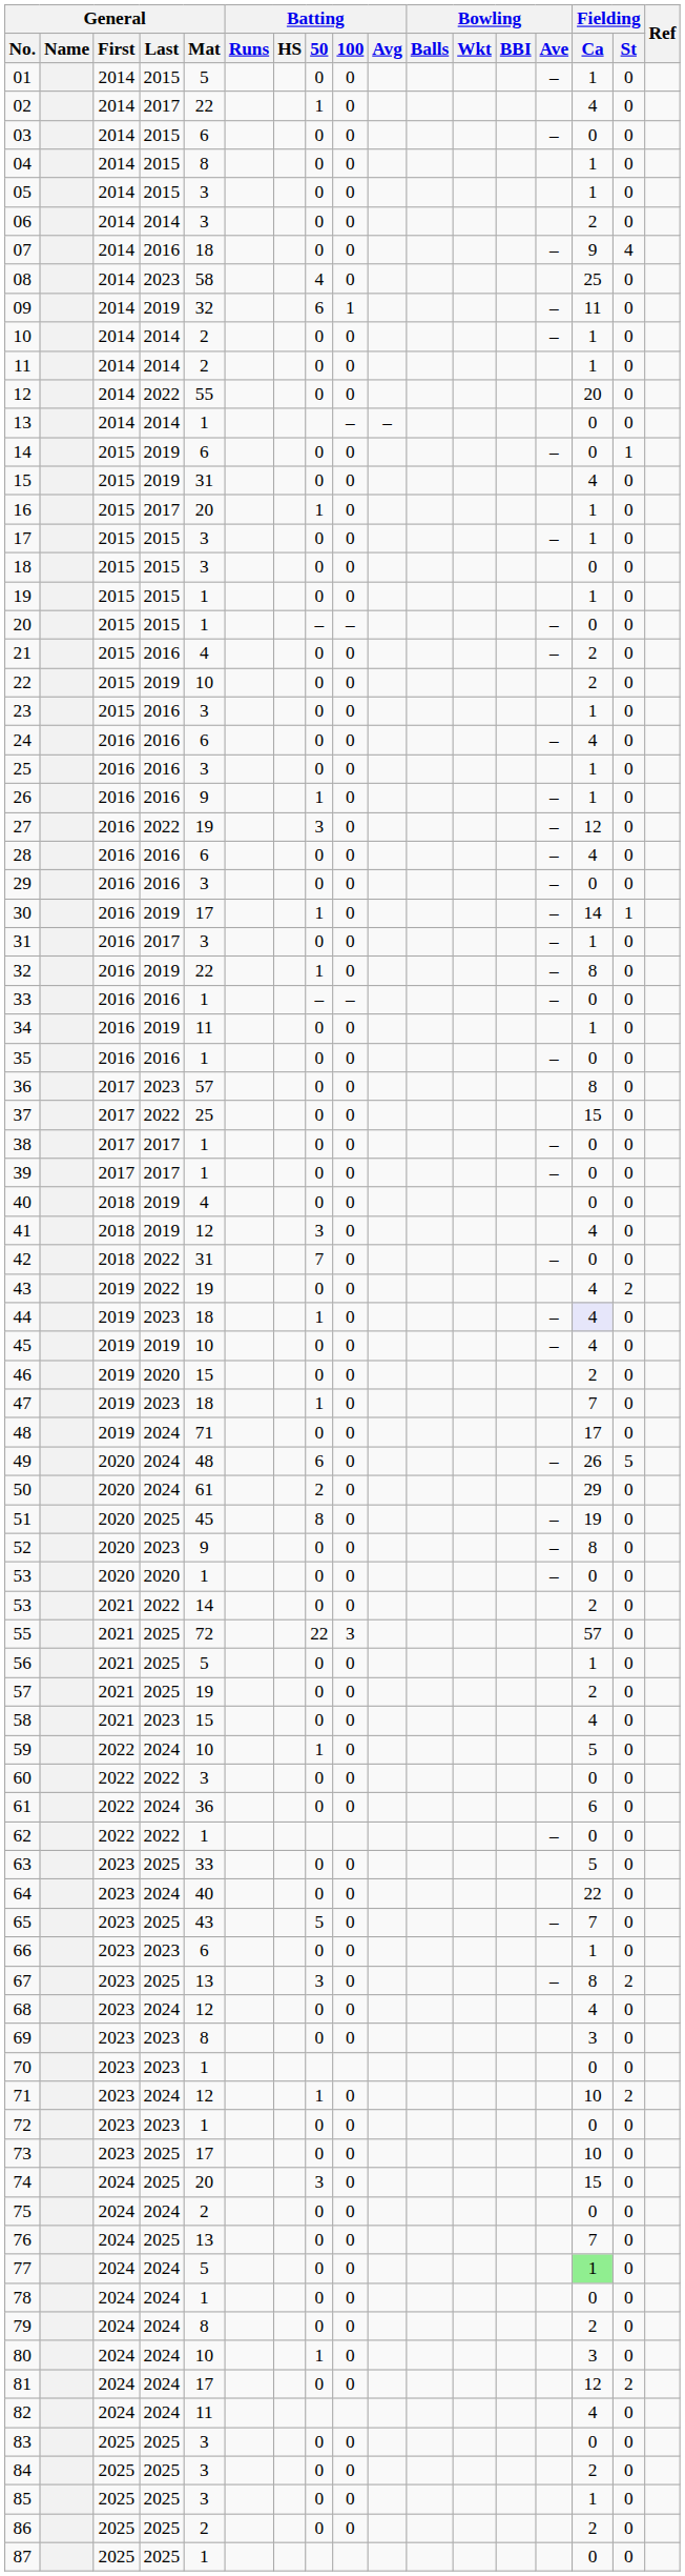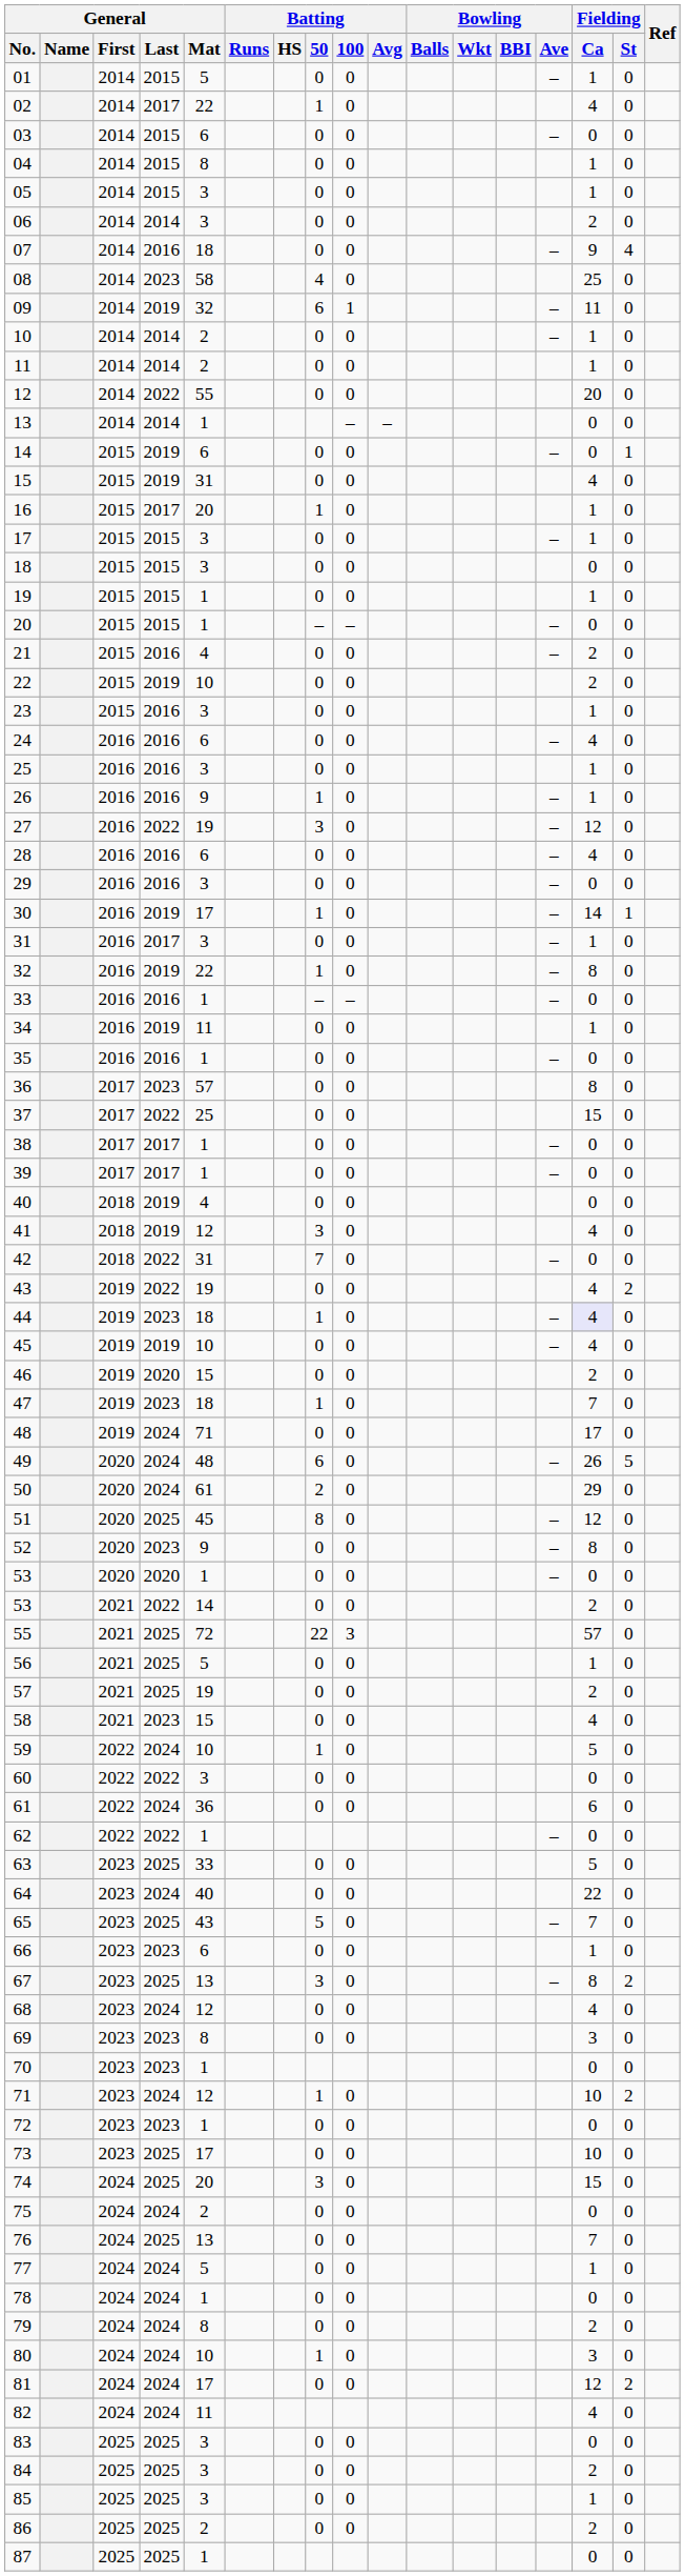51 | Fielding / Ca: 19 -> 12
77 | Fielding / Ca: lightgreen background -> no background
